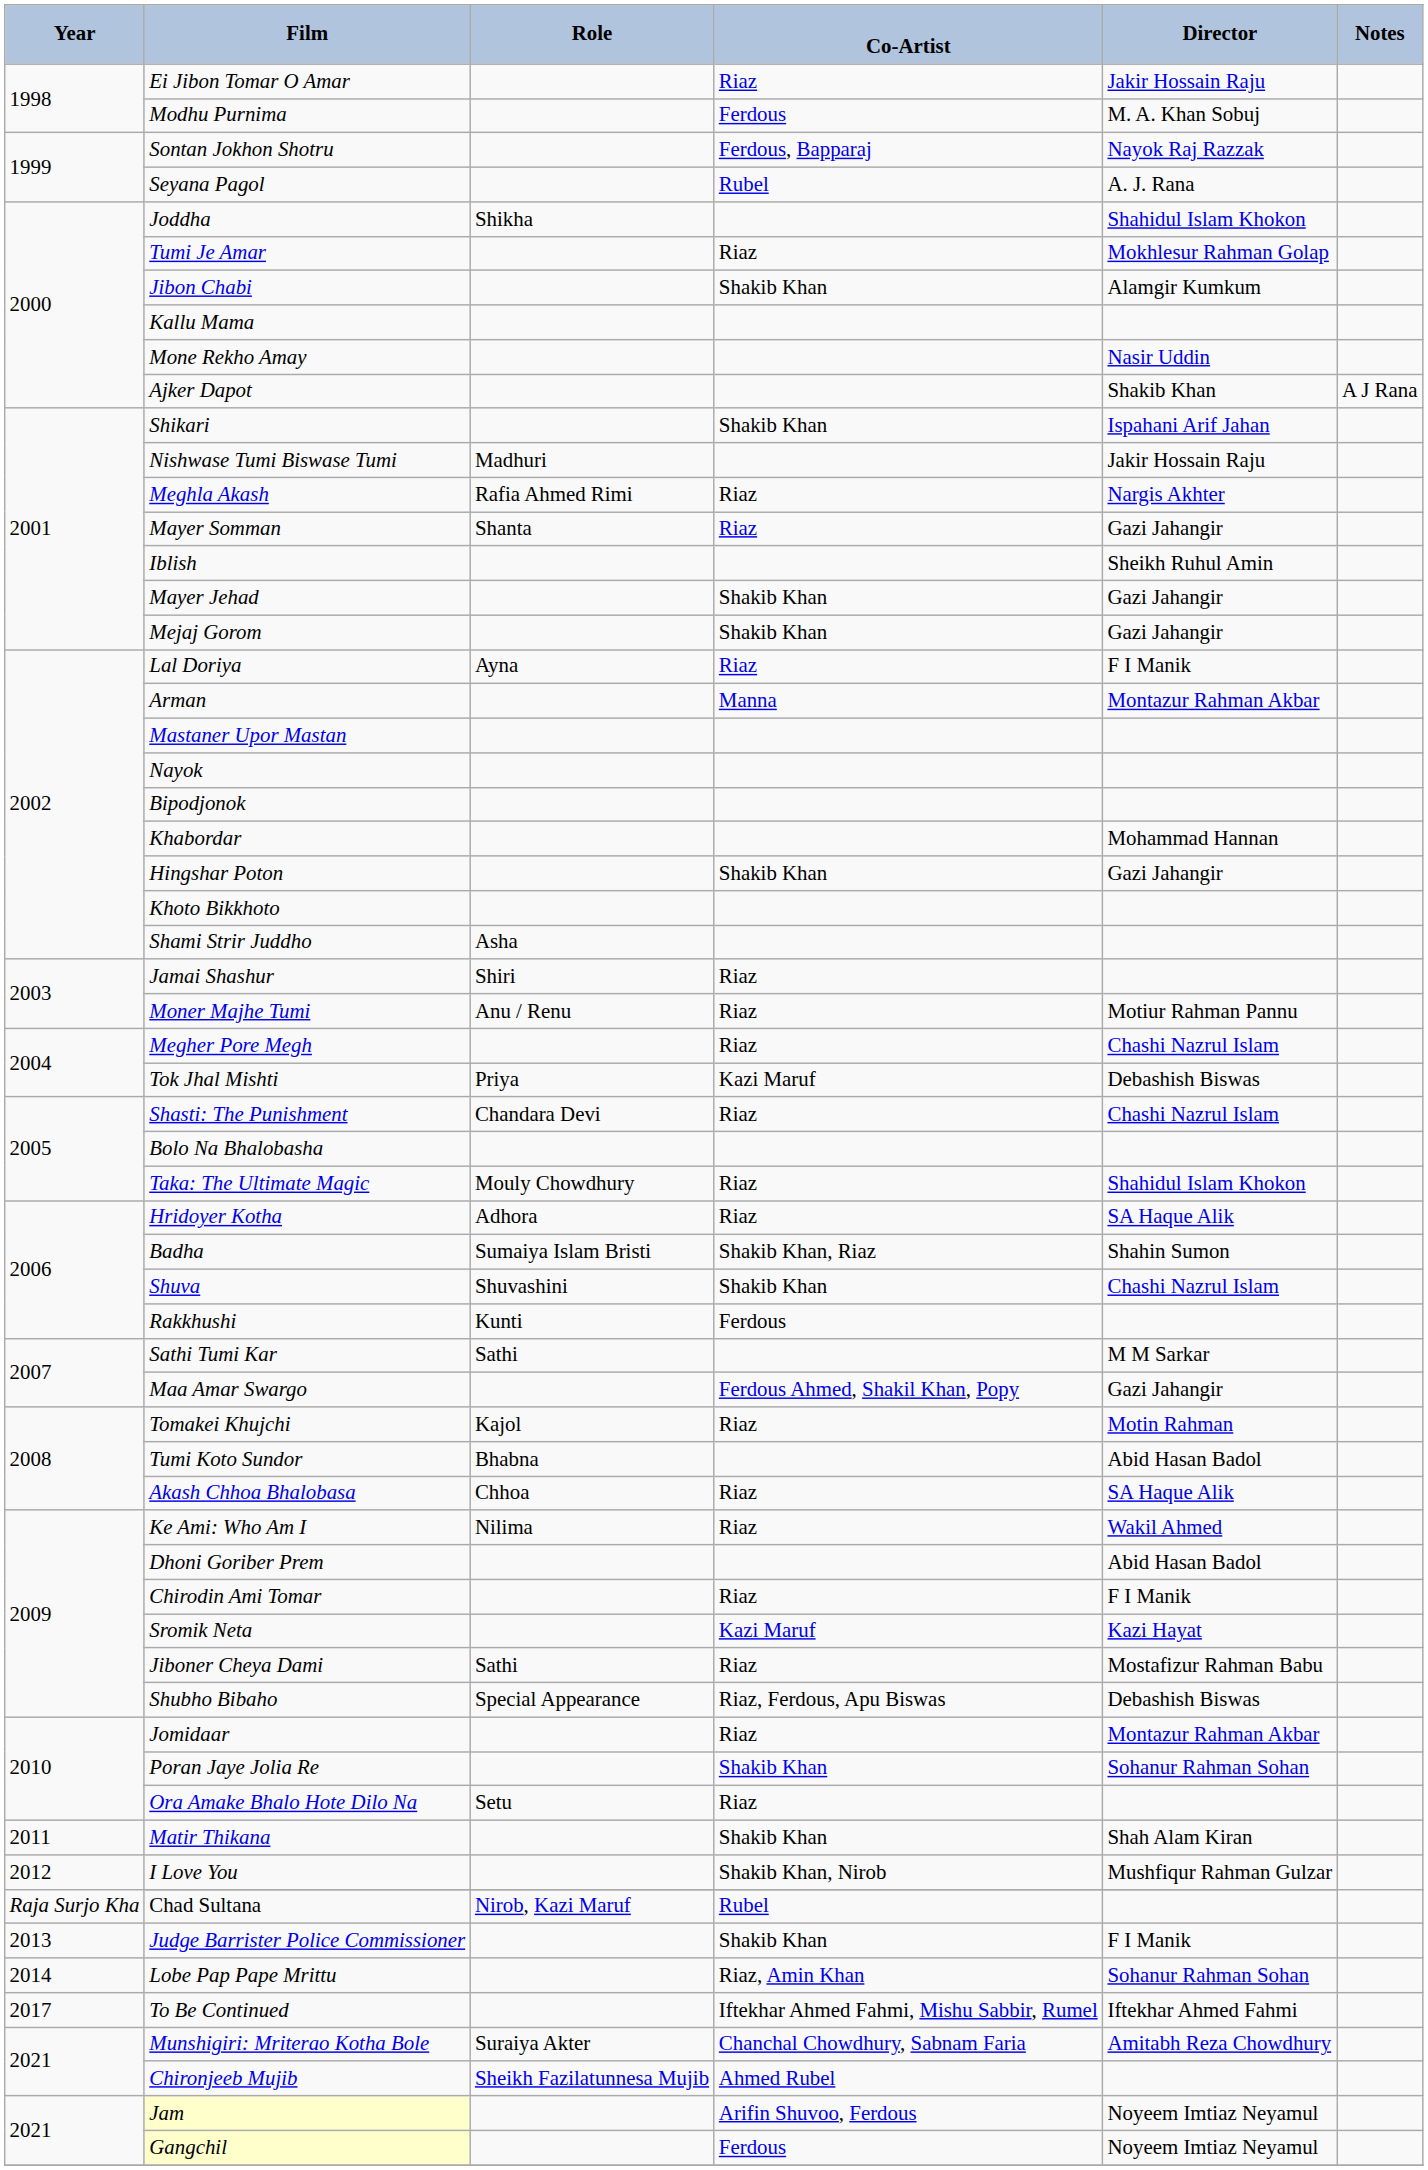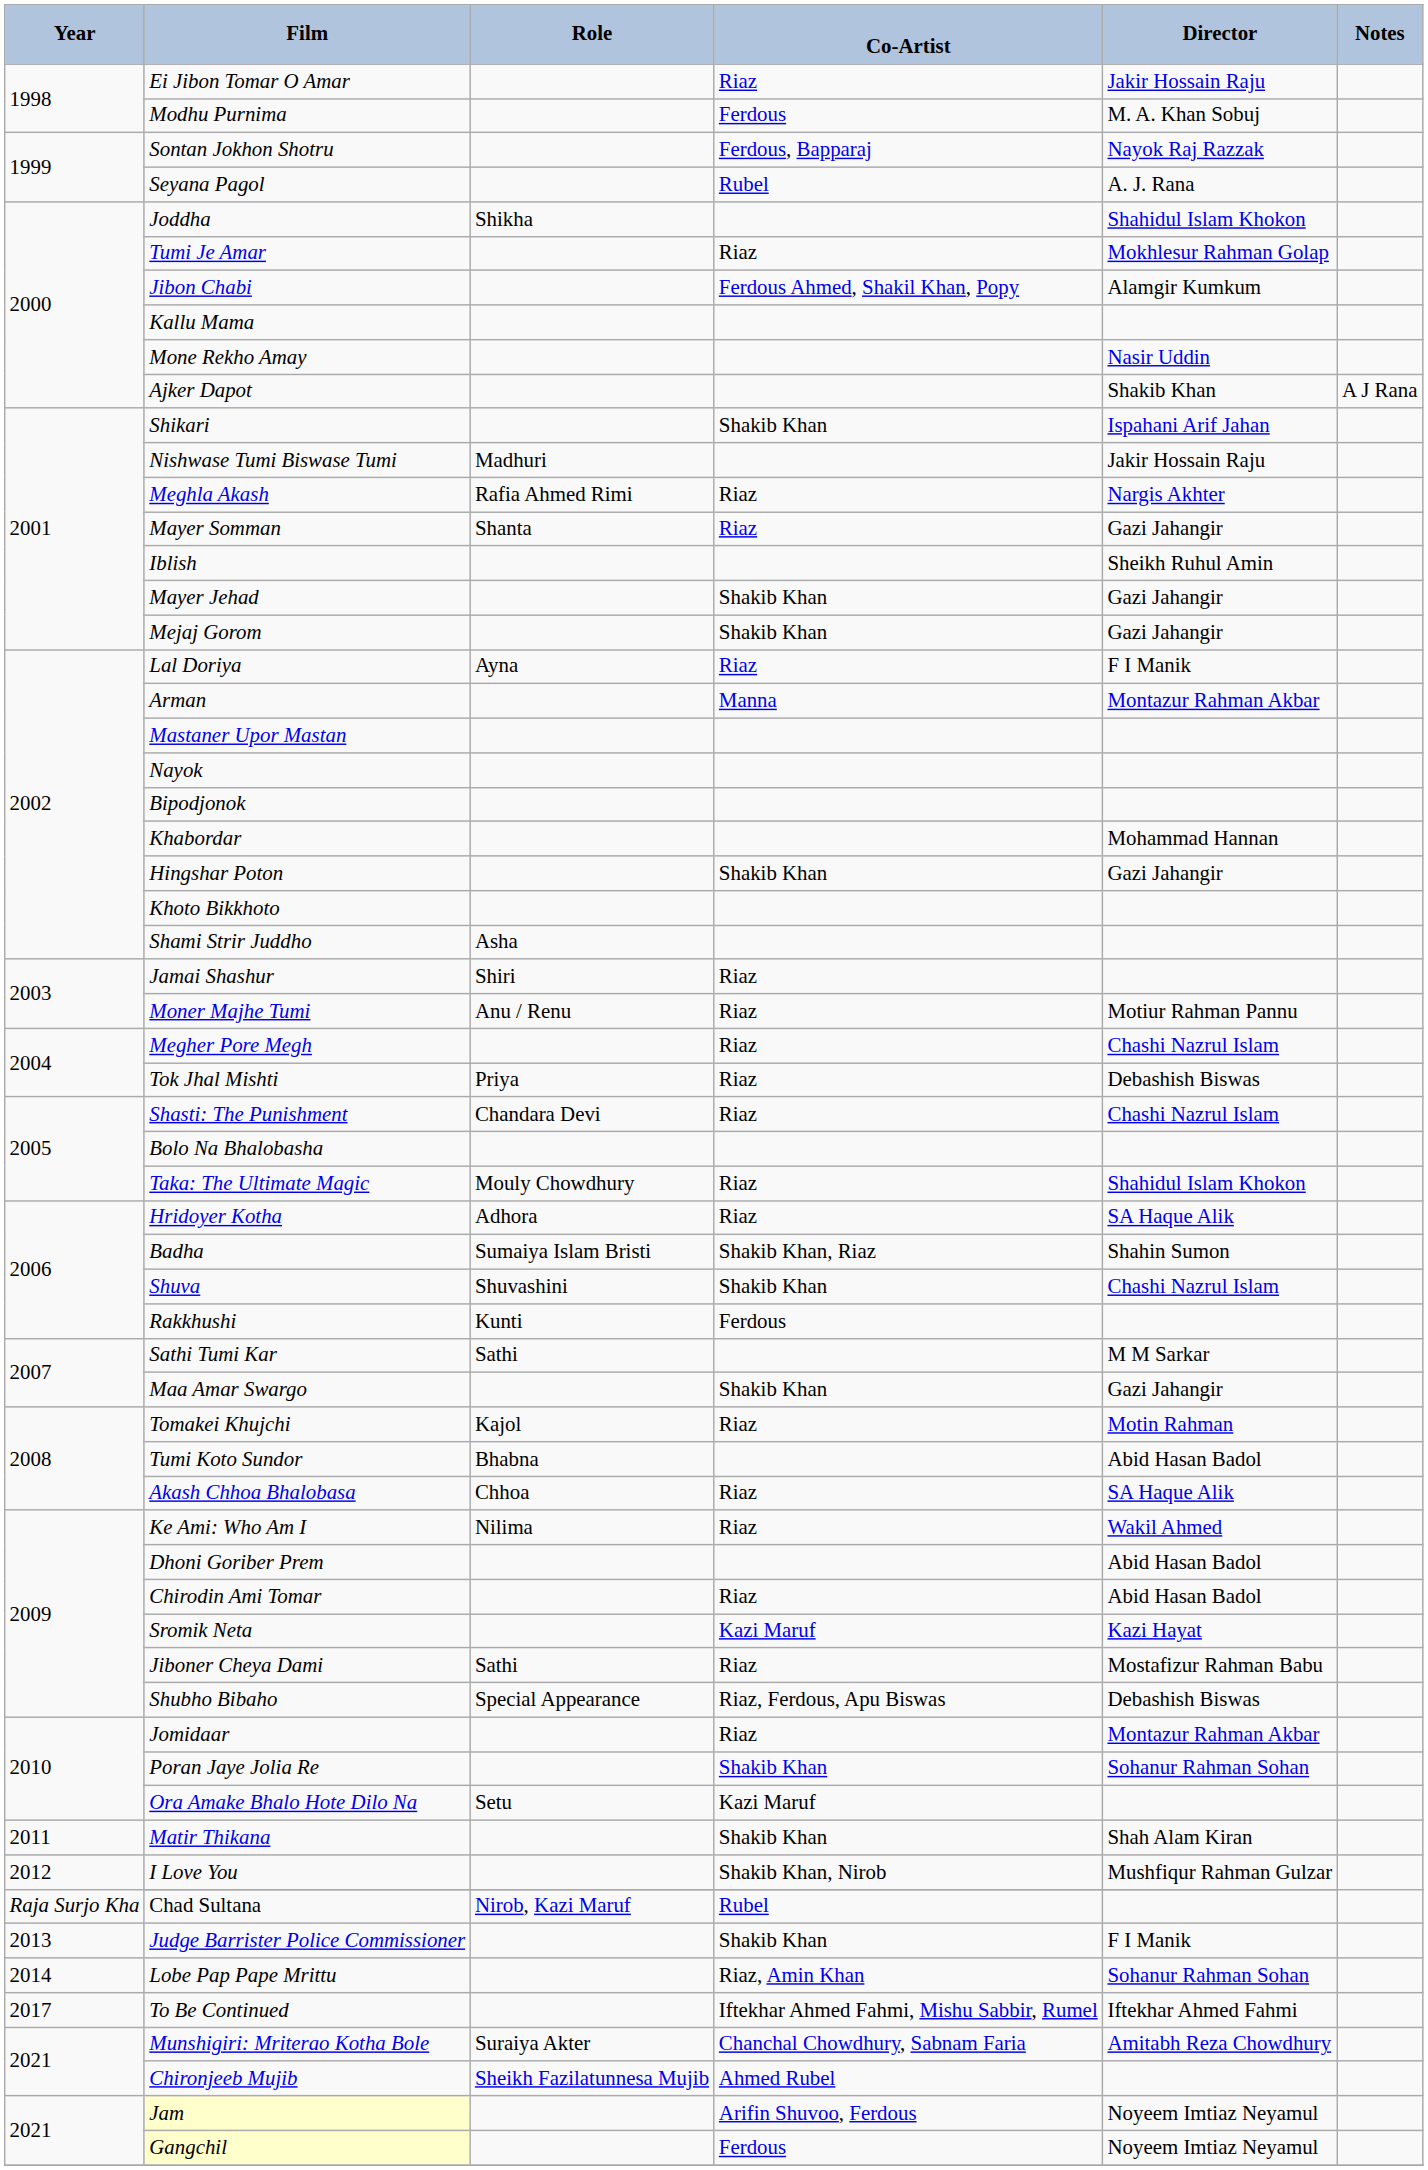Jibon Chabi | Co-Artist: Shakib Khan -> Ferdous Ahmed, Shakil Khan, Popy
Tok Jhal Mishti | Co-Artist: Kazi Maruf -> Riaz
Maa Amar Swargo | Co-Artist: Ferdous Ahmed, Shakil Khan, Popy -> Shakib Khan
Chirodin Ami Tomar | Director: F I Manik -> Abid Hasan Badol
Ora Amake Bhalo Hote Dilo Na | Co-Artist: Riaz -> Kazi Maruf
